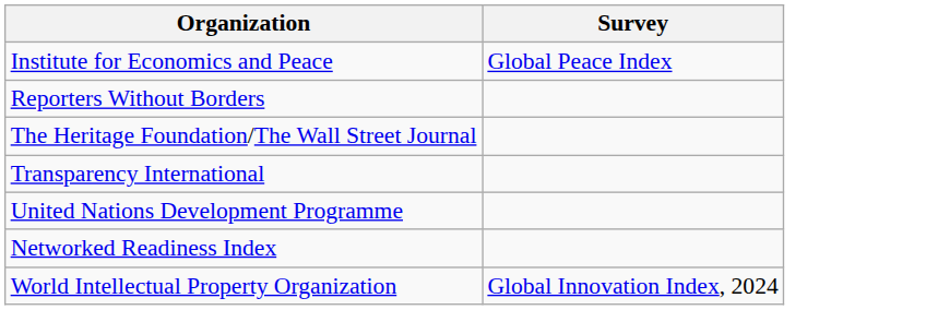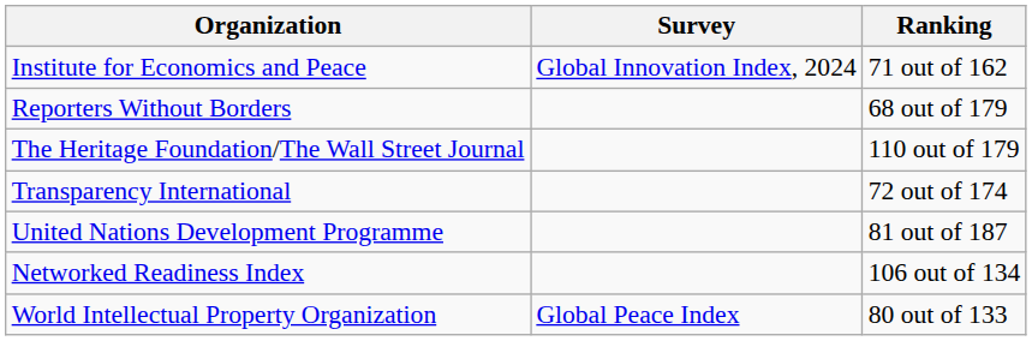+ column: Ranking | 71 out of 162 | 68 out of 179 | 110 out of 179 | 72 out of 174 | 81 out of 187 | 106 out of 134 | 80 out of 133
Institute for Economics and Peace | Survey: Global Peace Index -> Global Innovation Index, 2024
World Intellectual Property Organization | Survey: Global Innovation Index, 2024 -> Global Peace Index
